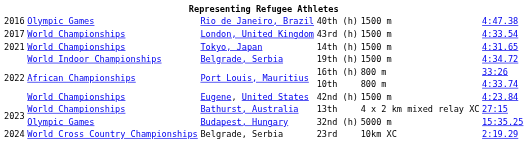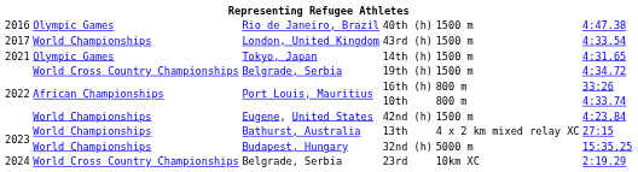14th (h) | column 2: World Championships -> Olympic Games
19th (h) | column 2: World Indoor Championships -> World Cross Country Championships
32nd (h) | column 2: Olympic Games -> World Championships
